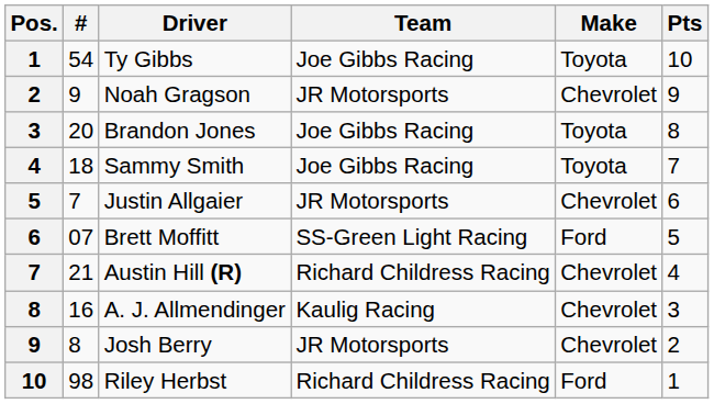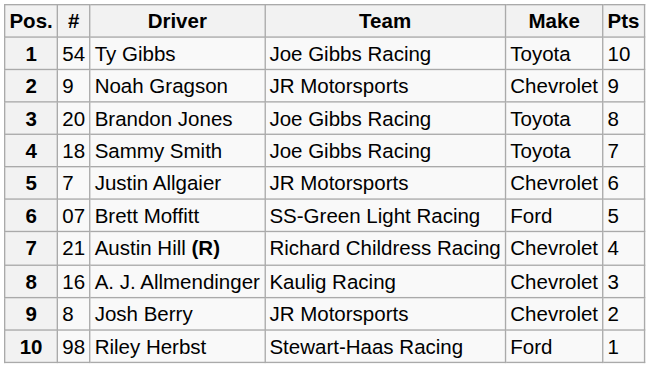Riley Herbst | Team: Richard Childress Racing -> Stewart-Haas Racing
